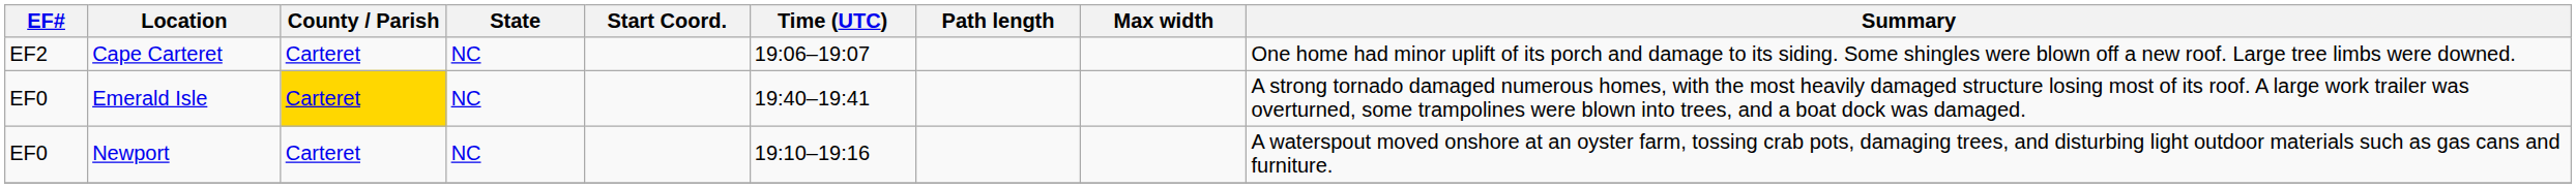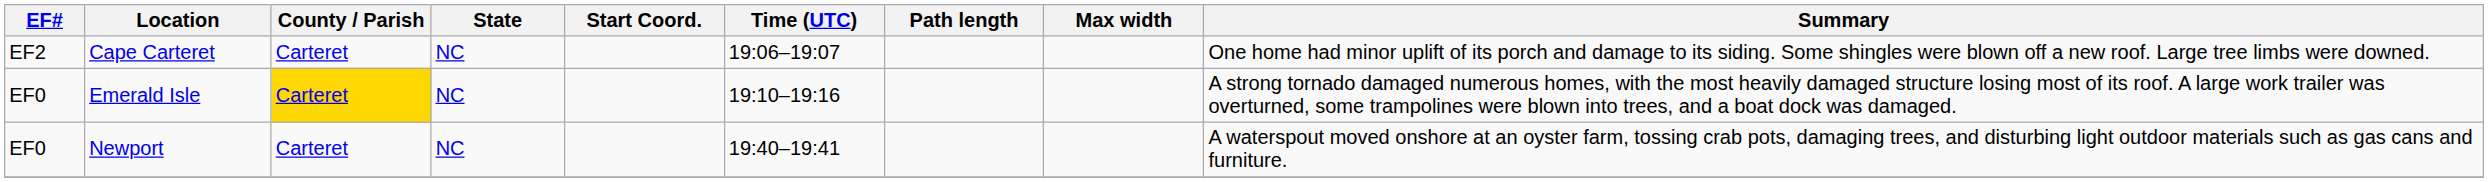Emerald Isle | Time (UTC): 19:40–19:41 -> 19:10–19:16
Newport | Time (UTC): 19:10–19:16 -> 19:40–19:41
